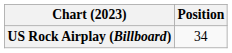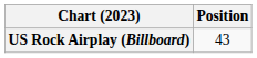US Rock Airplay (Billboard) | Position: 34 -> 43
